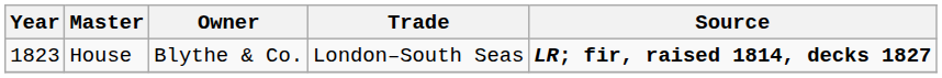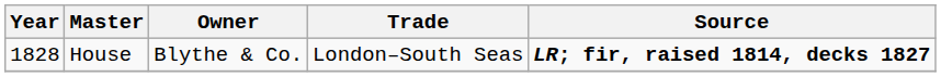House | Year: 1823 -> 1828
